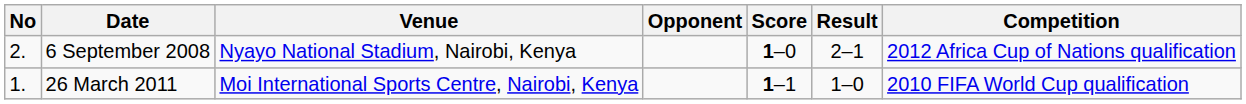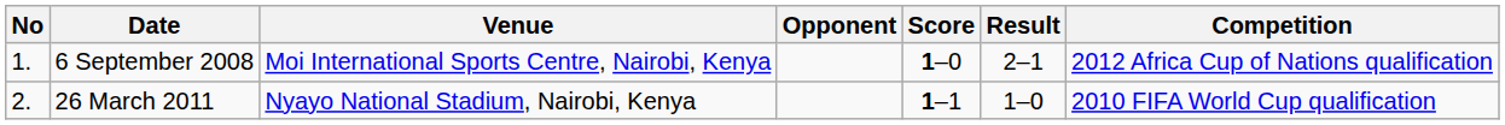6 September 2008 | No: 2. -> 1.
6 September 2008 | Venue: Nyayo National Stadium, Nairobi, Kenya -> Moi International Sports Centre, Nairobi, Kenya
26 March 2011 | No: 1. -> 2.
26 March 2011 | Venue: Moi International Sports Centre, Nairobi, Kenya -> Nyayo National Stadium, Nairobi, Kenya
